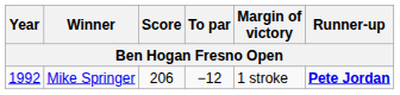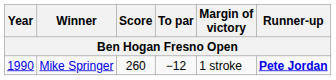Mike Springer | Year: 1992 -> 1990
Mike Springer | Score: 206 -> 260
